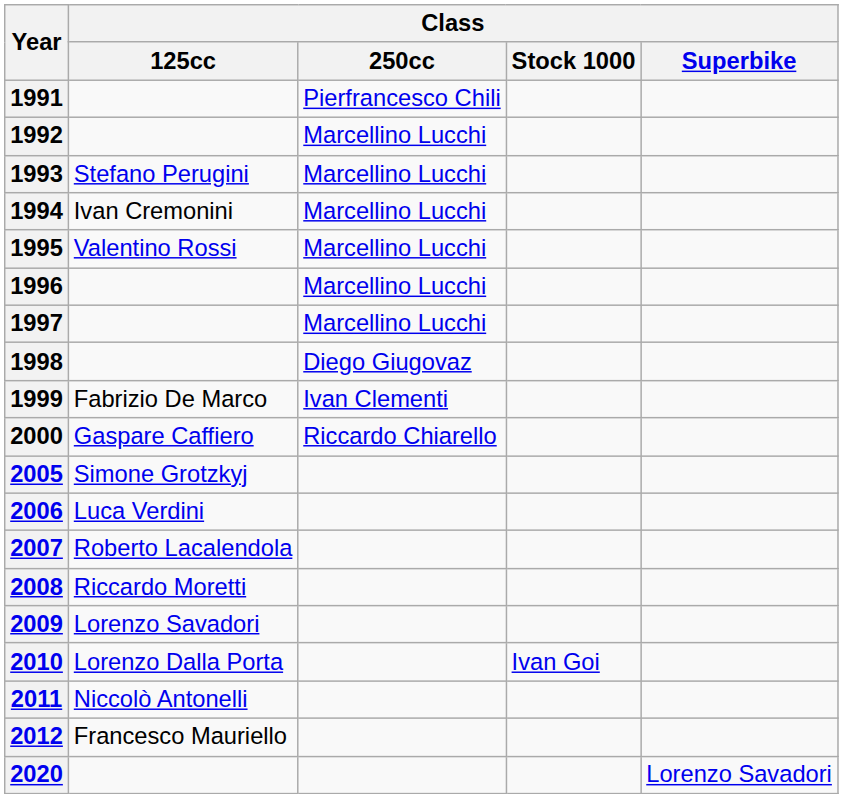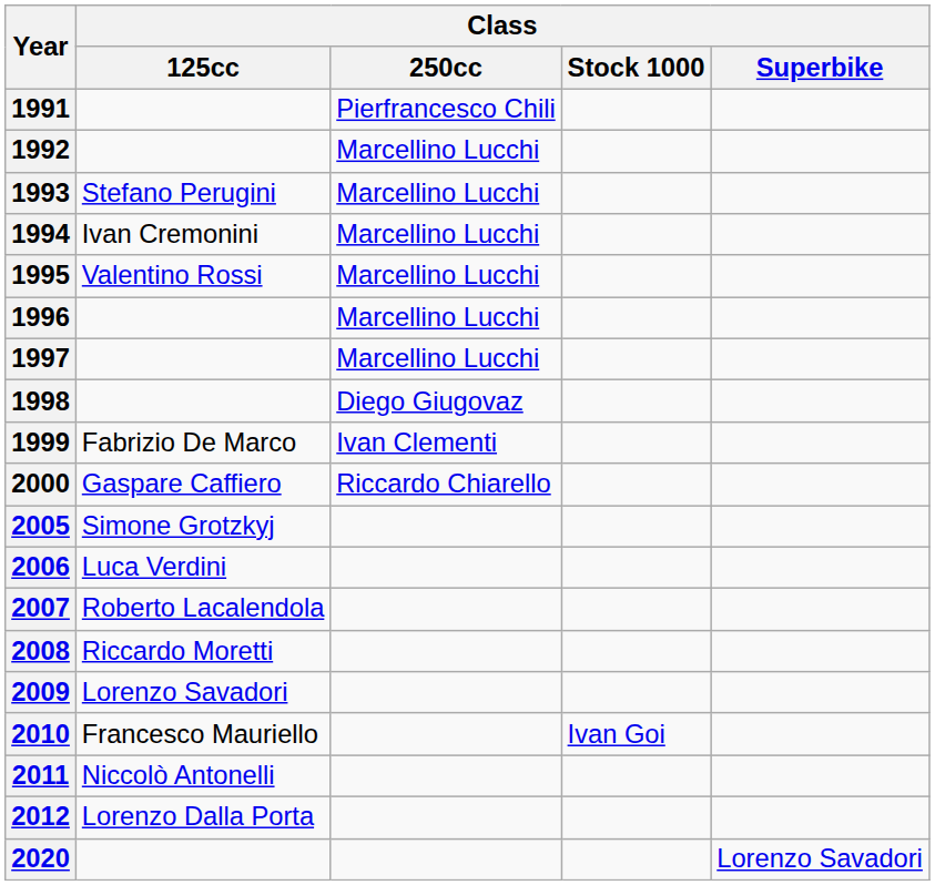2010 | Class / 125cc: Lorenzo Dalla Porta -> Francesco Mauriello
2012 | Class / 125cc: Francesco Mauriello -> Lorenzo Dalla Porta
